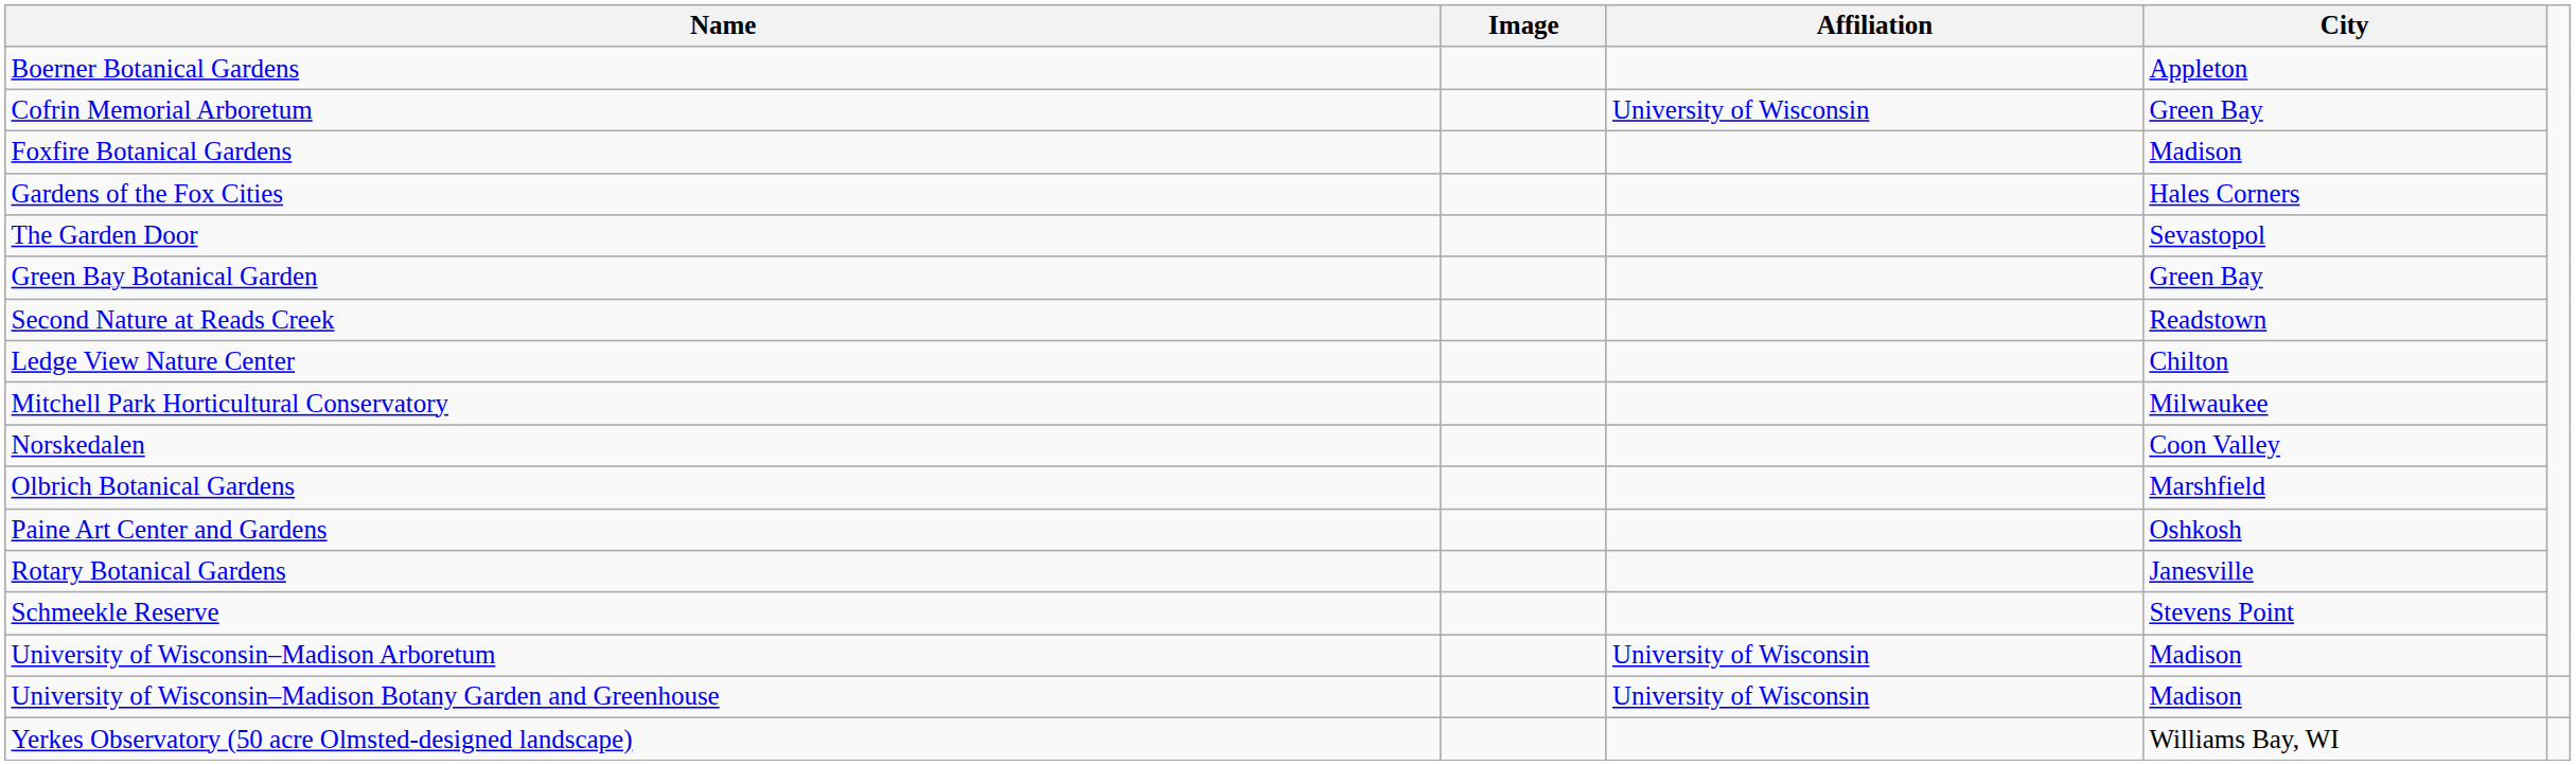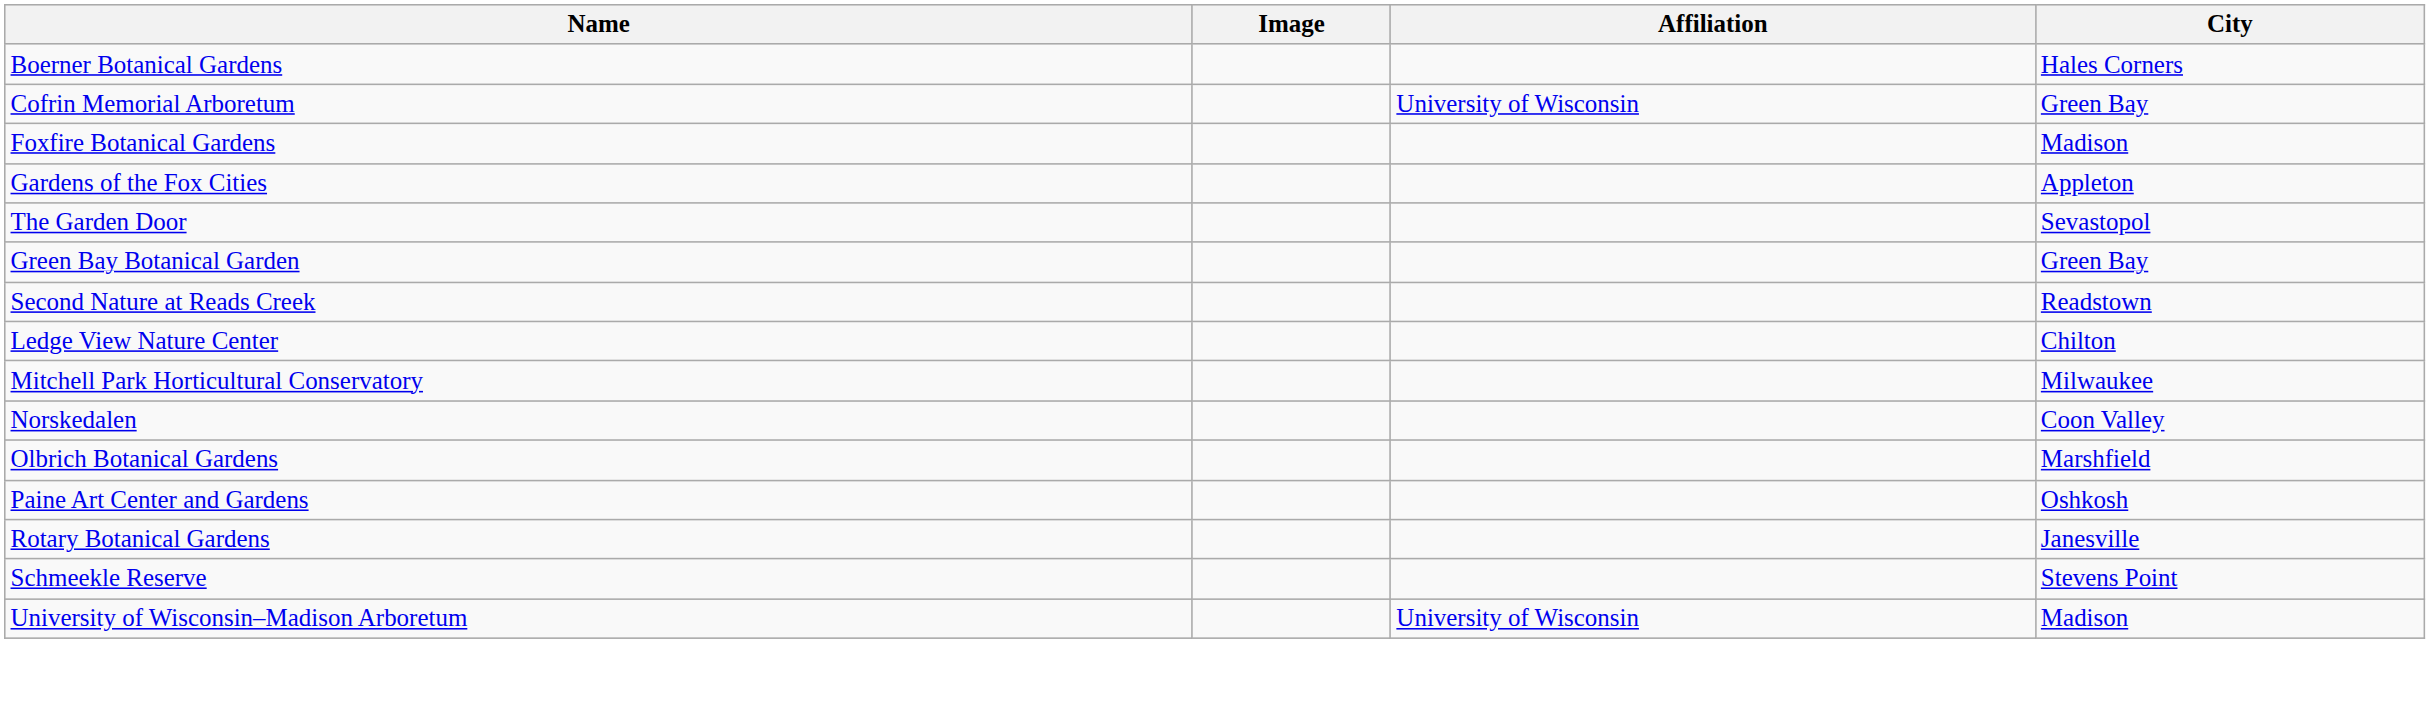Boerner Botanical Gardens | City: Appleton -> Hales Corners
Gardens of the Fox Cities | City: Hales Corners -> Appleton
- row: University of Wisconsin–Madison Botany Garden and Greenhouse | University of Wisconsin | Madison
- row: Yerkes Observatory (50 acre Olmsted-designed landscape) | Williams Bay, WI
